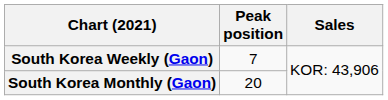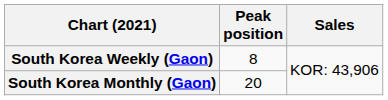South Korea Weekly (Gaon) | Peak position: 7 -> 8
